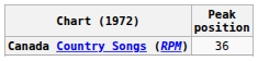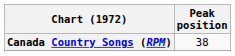Canada Country Songs (RPM) | Peak position: 36 -> 38
